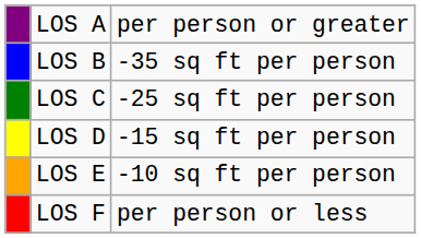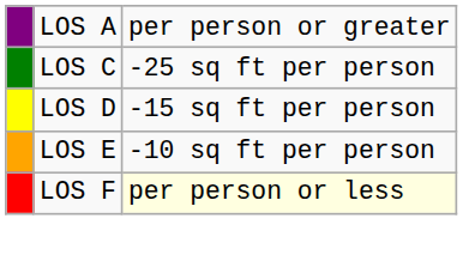- row: LOS B | -35 sq ft per person
LOS F | column 3: no background -> lightyellow background
